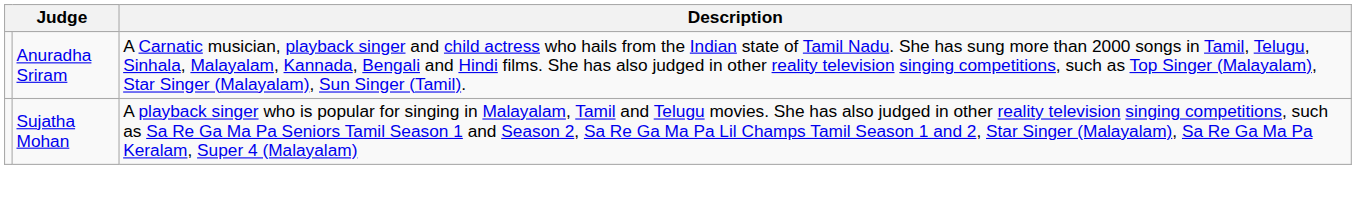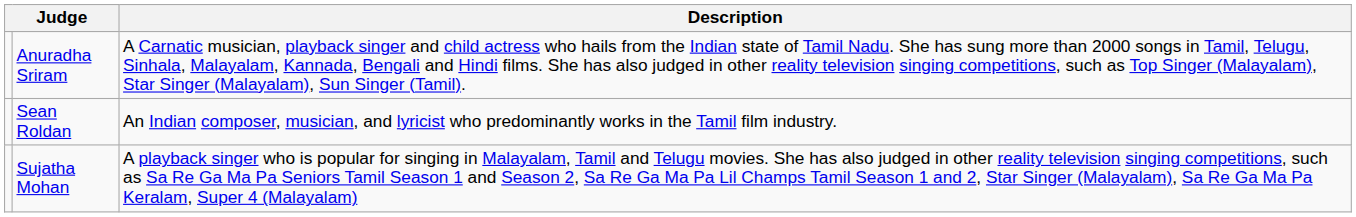+ row: Sean Roldan | An Indian composer, musician, and lyricist who predominantly works in the Tamil film industry.
